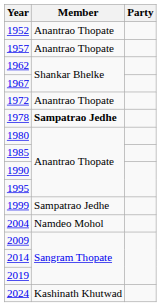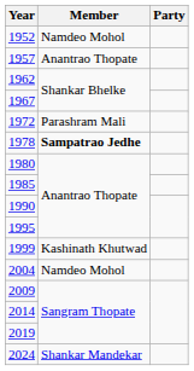1952 | Member: Anantrao Thopate -> Namdeo Mohol
1972 | Member: Anantrao Thopate -> Parashram Mali
1999 | Member: Sampatrao Jedhe -> Kashinath Khutwad
2024 | Member: Kashinath Khutwad -> Shankar Mandekar
